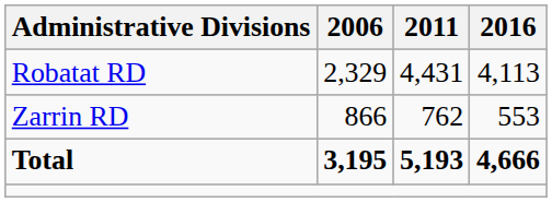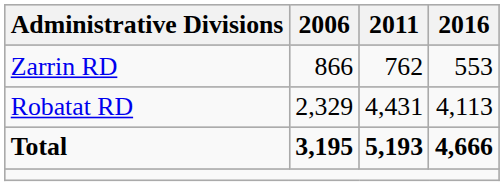rows swapped: Robatat RD <-> Zarrin RD
